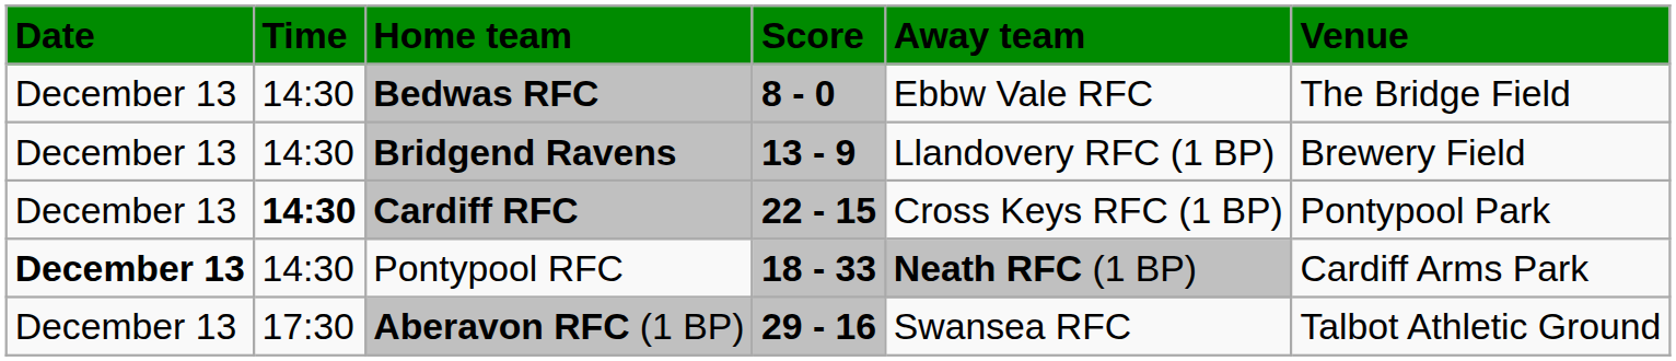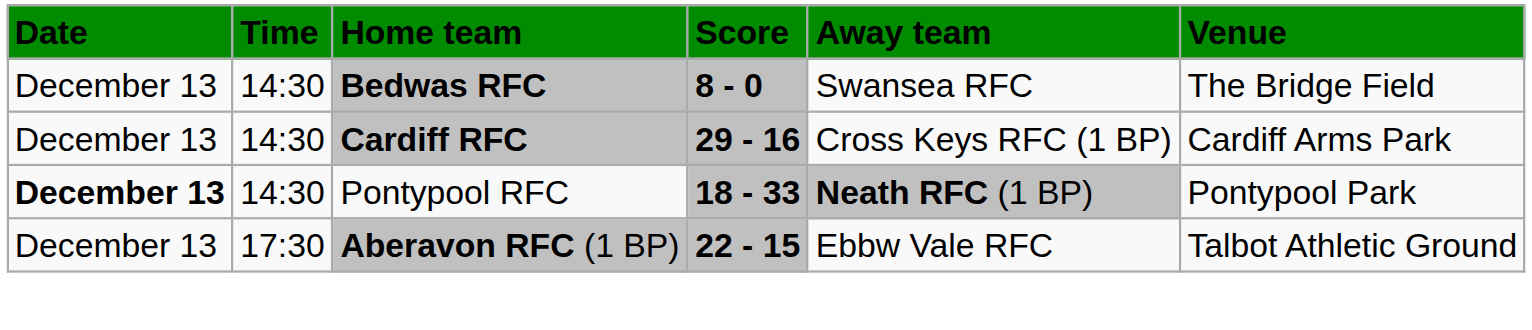Bedwas RFC | Away team: Ebbw Vale RFC -> Swansea RFC
- row: December 13 | 14:30 | Bridgend Ravens | 13 - 9 | Llandovery RFC (1 BP) | Brewery Field
Cardiff RFC | Time: bold -> normal
Cardiff RFC | Score: 22 - 15 -> 29 - 16
Cardiff RFC | Venue: Pontypool Park -> Cardiff Arms Park
Pontypool RFC | Venue: Cardiff Arms Park -> Pontypool Park
Aberavon RFC (1 BP) | Score: 29 - 16 -> 22 - 15
Aberavon RFC (1 BP) | Away team: Swansea RFC -> Ebbw Vale RFC
